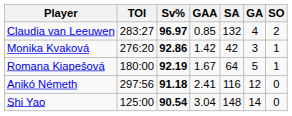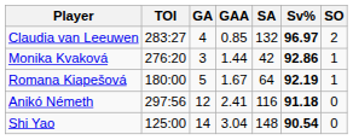columns swapped: GA <-> Sv%
Monika Kvaková | GAA: 1.42 -> 1.44
